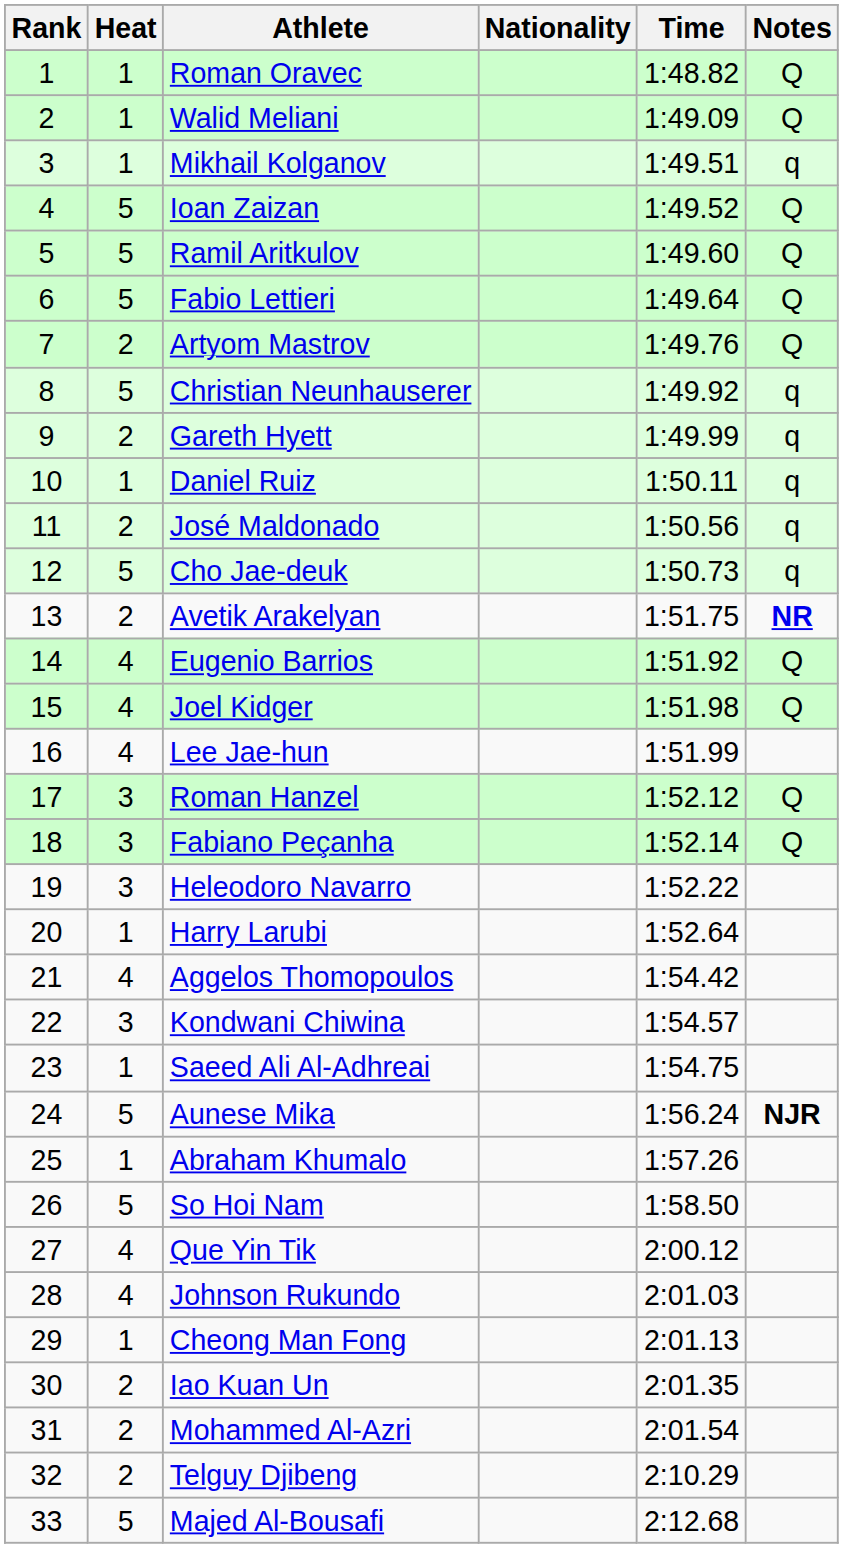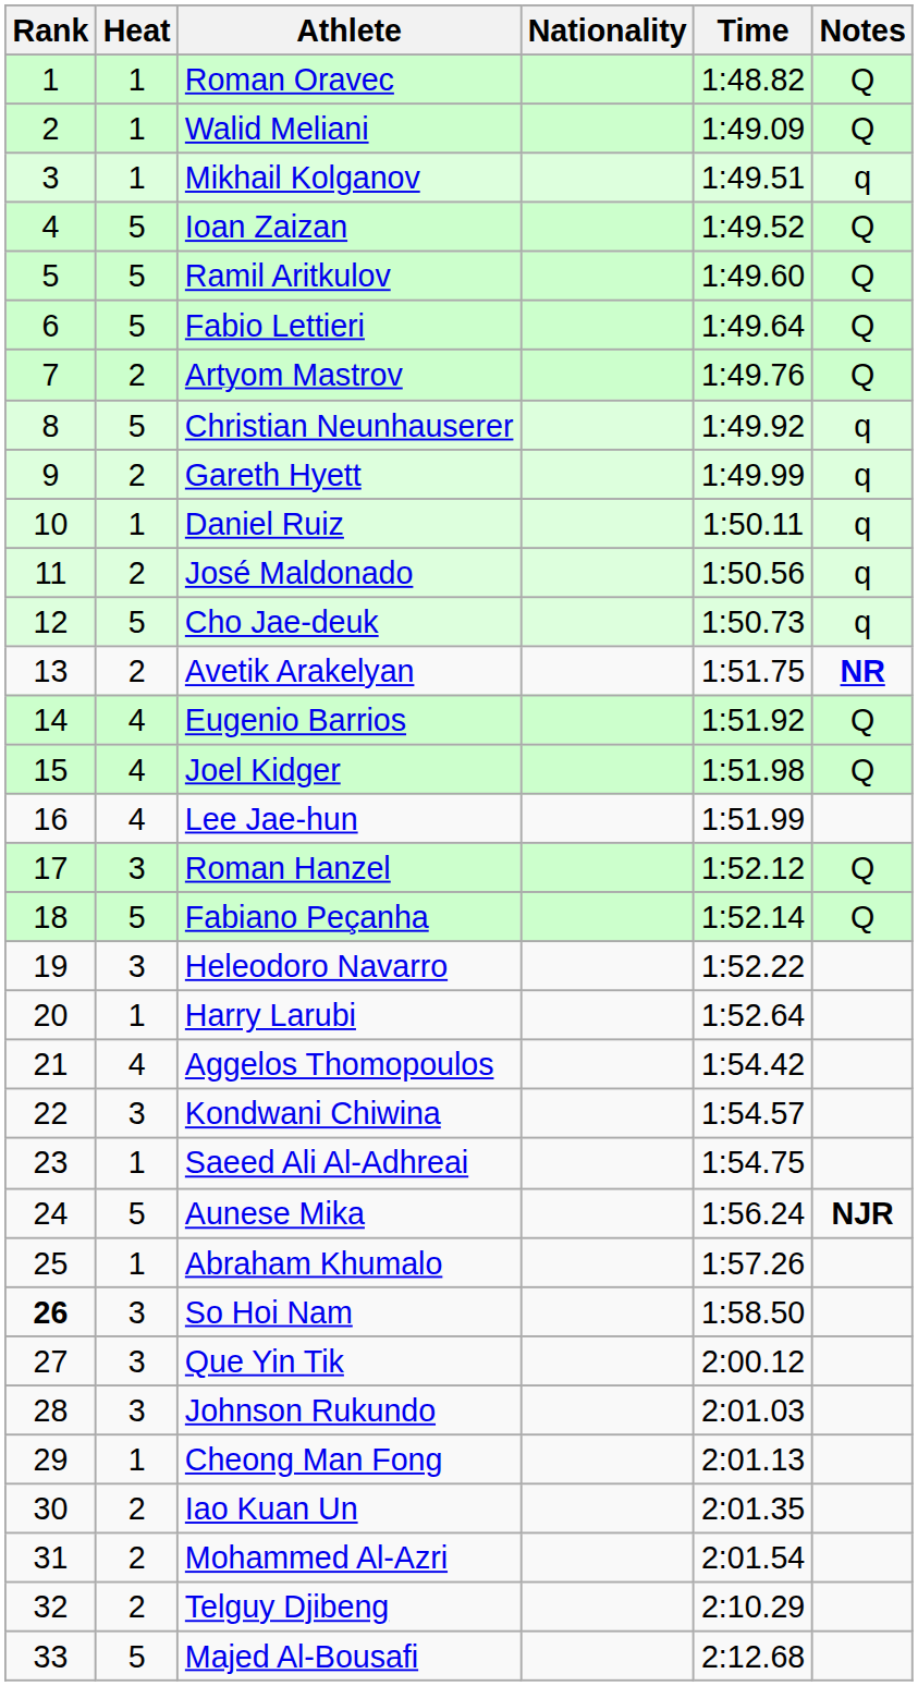Fabiano Peçanha | Heat: 3 -> 5
So Hoi Nam | Rank: normal -> bold
So Hoi Nam | Heat: 5 -> 3
Que Yin Tik | Heat: 4 -> 3
Johnson Rukundo | Heat: 4 -> 3
